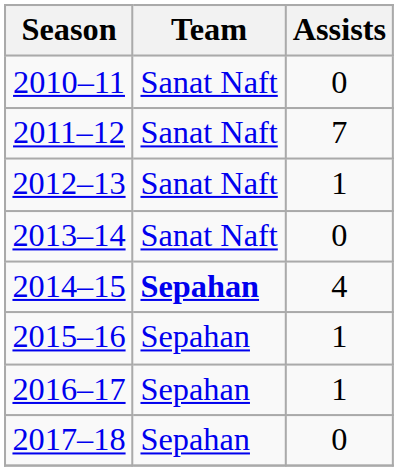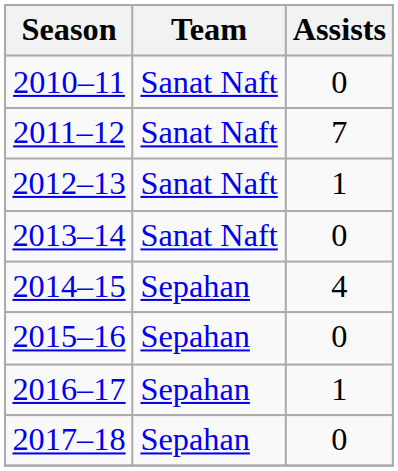2014–15 | Team: bold -> normal
2015–16 | Assists: 1 -> 0
